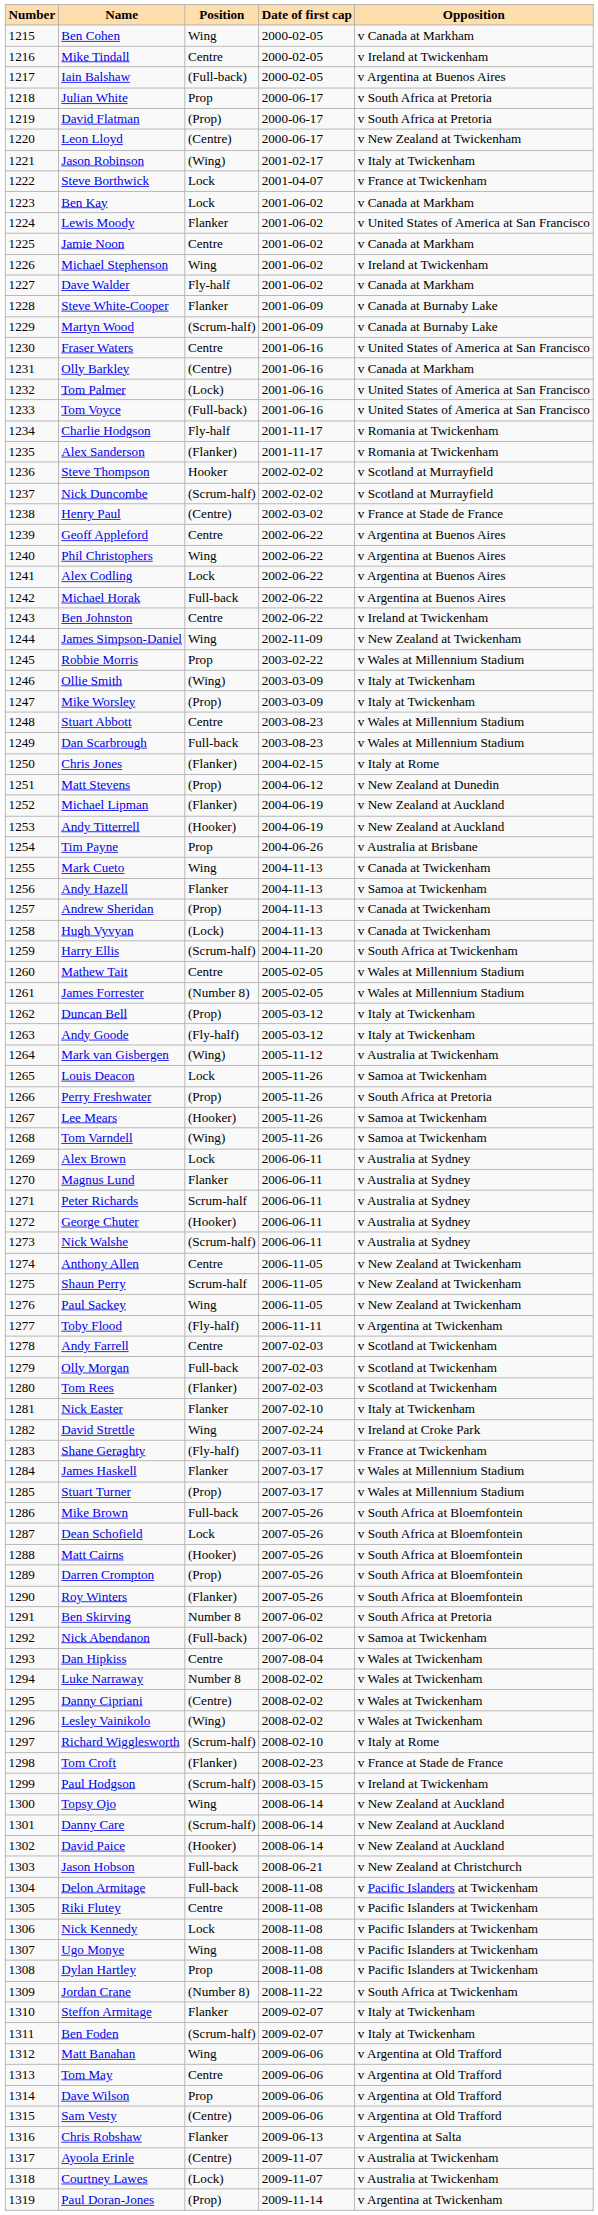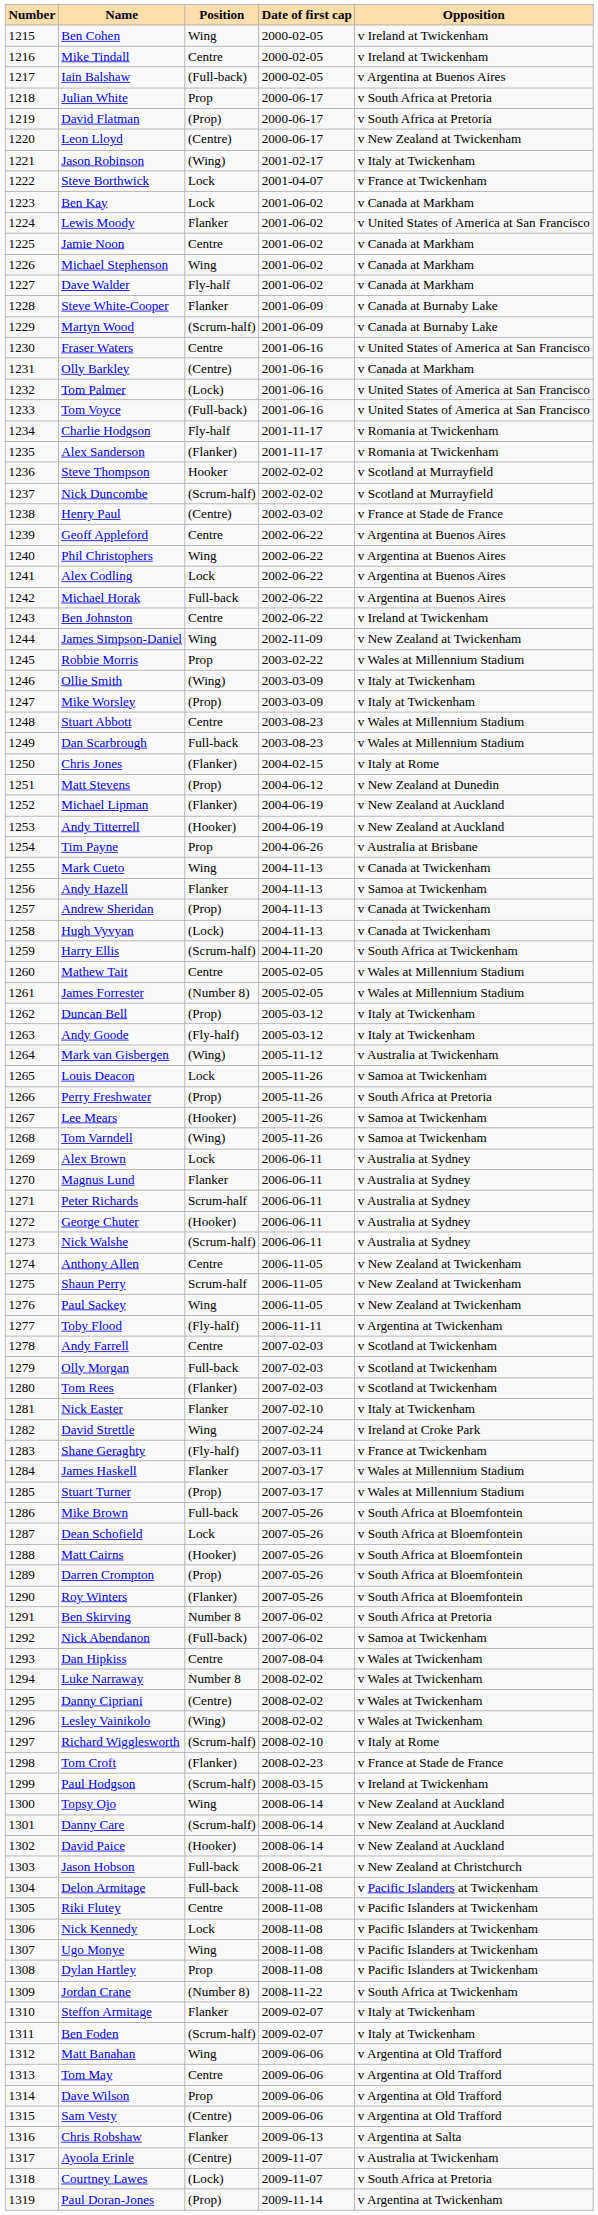Ben Cohen | Opposition: v Canada at Markham -> v Ireland at Twickenham
Michael Stephenson | Opposition: v Ireland at Twickenham -> v Canada at Markham
Courtney Lawes | Opposition: v Australia at Twickenham -> v South Africa at Pretoria
